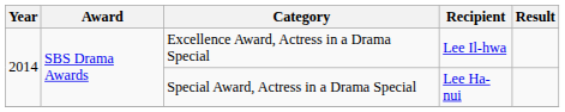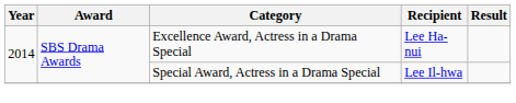Excellence Award, Actress in a Drama Special | Recipient: Lee Il-hwa -> Lee Ha-nui
Special Award, Actress in a Drama Special | Recipient: Lee Ha-nui -> Lee Il-hwa
